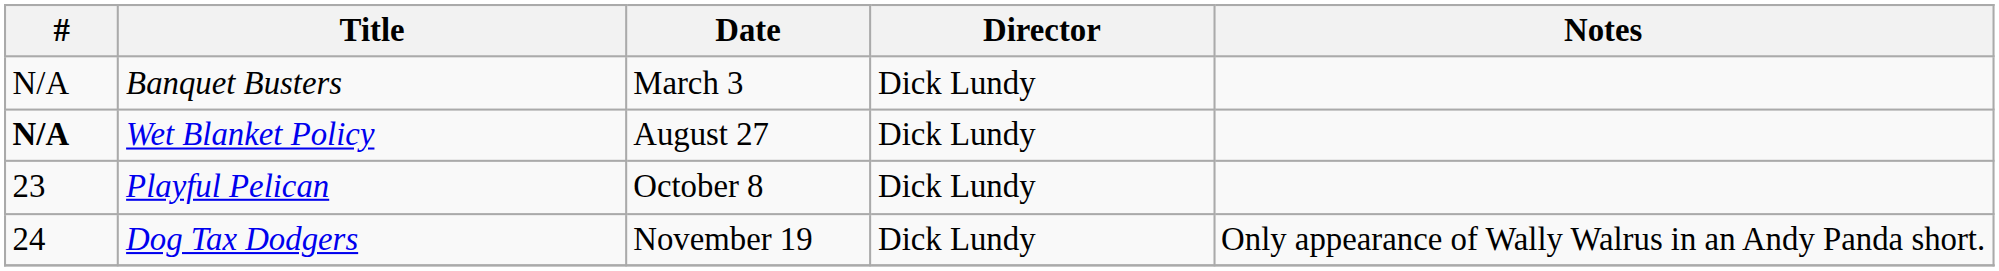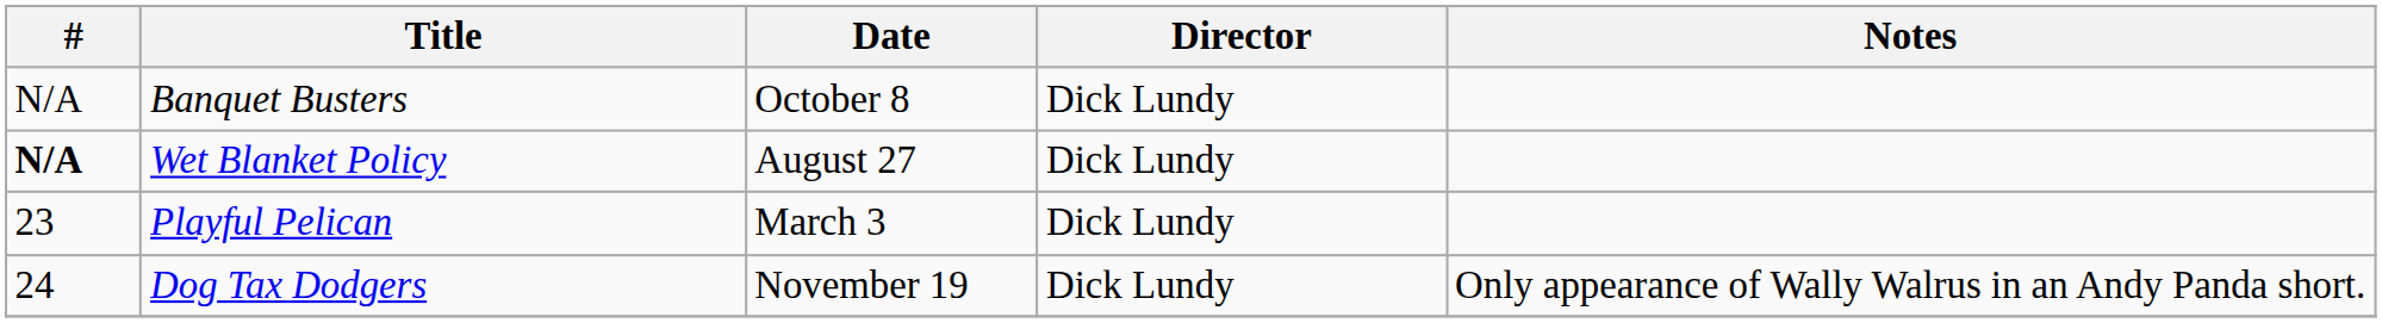Banquet Busters | Date: March 3 -> October 8
Playful Pelican | Date: October 8 -> March 3
